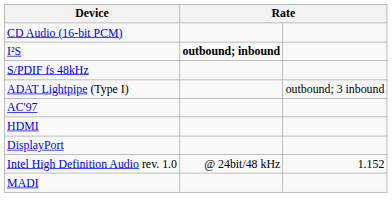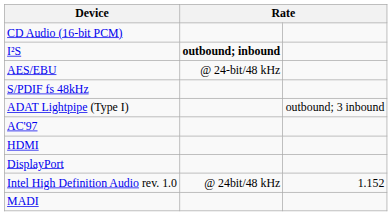+ row: AES/EBU | @ 24-bit/48 kHz
